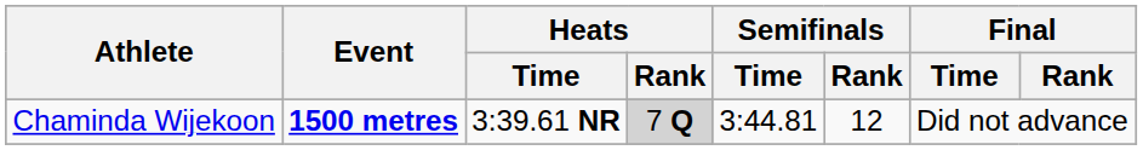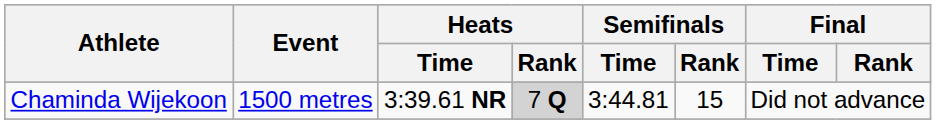Chaminda Wijekoon | Event: bold -> normal
Chaminda Wijekoon | Semifinals / Rank: 12 -> 15
